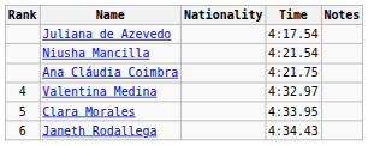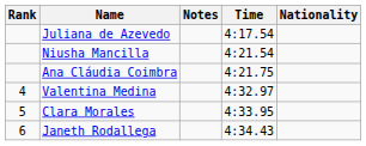columns swapped: Nationality <-> Notes
